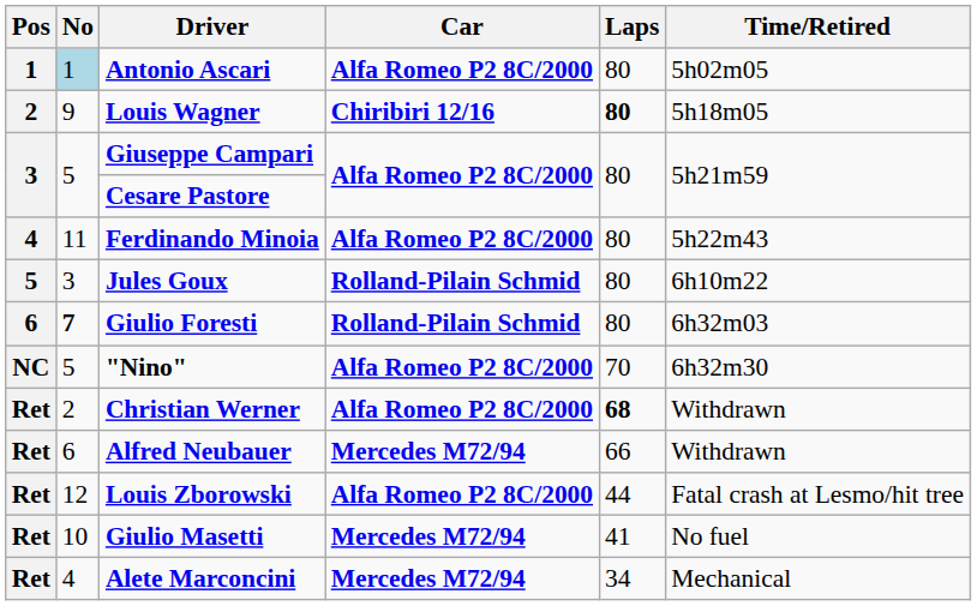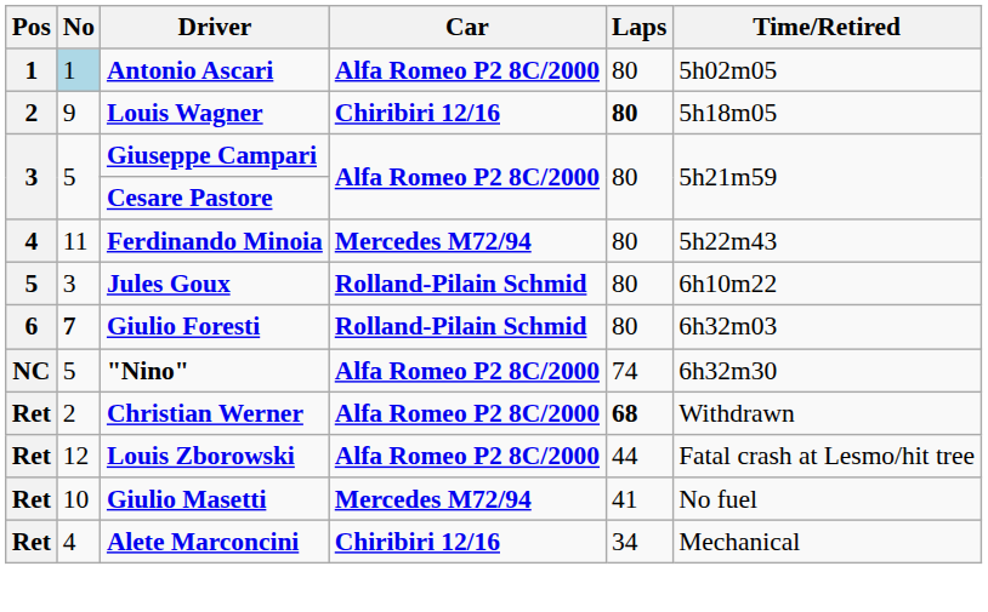Ferdinando Minoia | Car: Alfa Romeo P2 8C/2000 -> Mercedes M72/94
"Nino" | Laps: 70 -> 74
- row: Ret | 6 | Alfred Neubauer | Mercedes M72/94 | 66 | Withdrawn
Alete Marconcini | Car: Mercedes M72/94 -> Chiribiri 12/16
